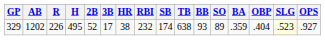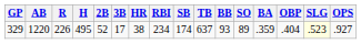329 | AB: 1202 -> 1220
329 | RBI: 232 -> 234
329 | TB: 638 -> 637
